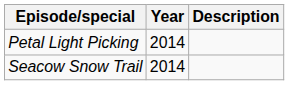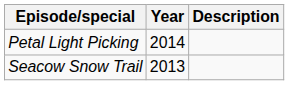Seacow Snow Trail | Year: 2014 -> 2013
